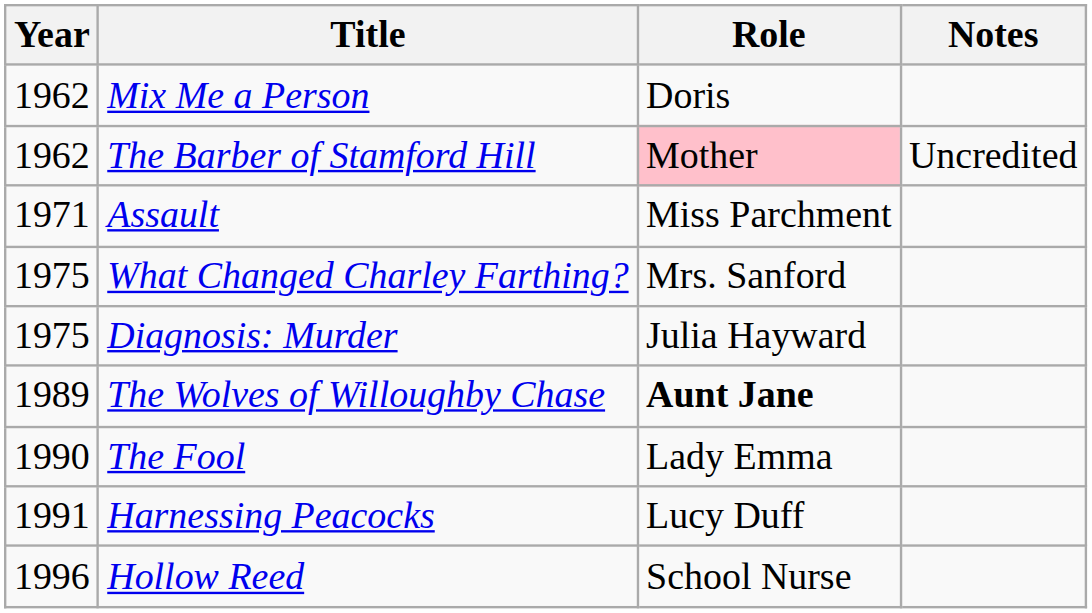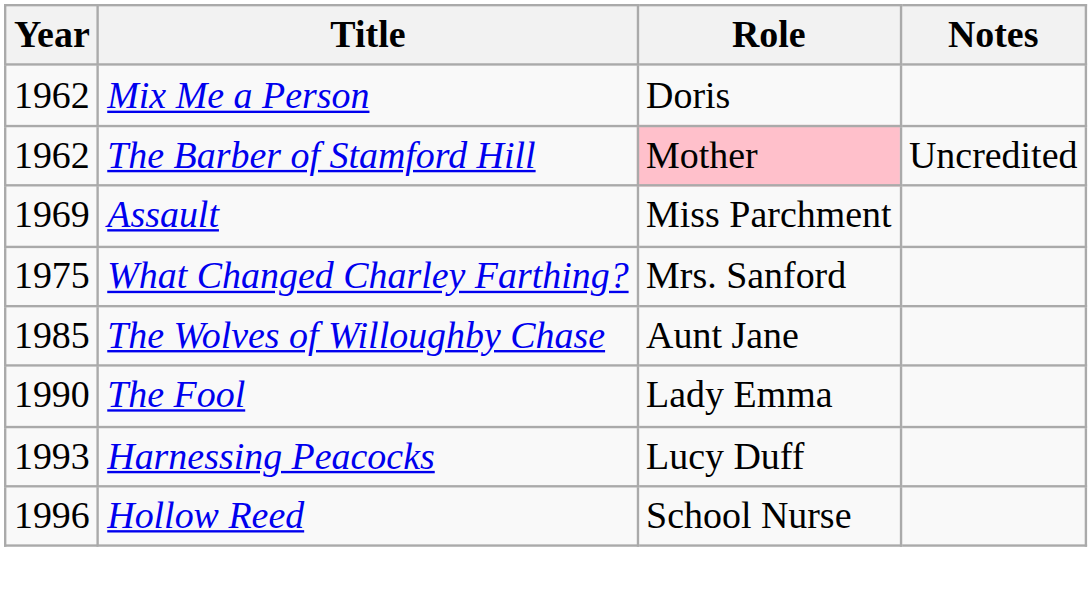Assault | Year: 1971 -> 1969
- row: 1975 | Diagnosis: Murder | Julia Hayward
The Wolves of Willoughby Chase | Year: 1989 -> 1985
The Wolves of Willoughby Chase | Role: bold -> normal
Harnessing Peacocks | Year: 1991 -> 1993
